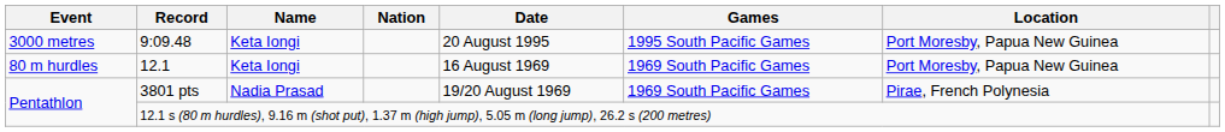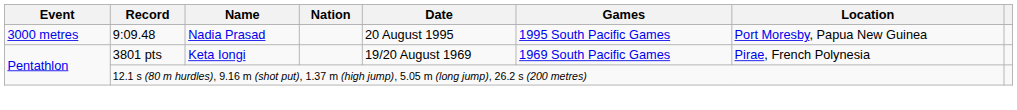9:09.48 | Name: Keta Iongi -> Nadia Prasad
- row: 80 m hurdles | 12.1 | Keta Iongi | 16 August 1969 | 1969 South Pacific Games | Port Moresby, Papua New Guinea
3801 pts | Name: Nadia Prasad -> Keta Iongi
